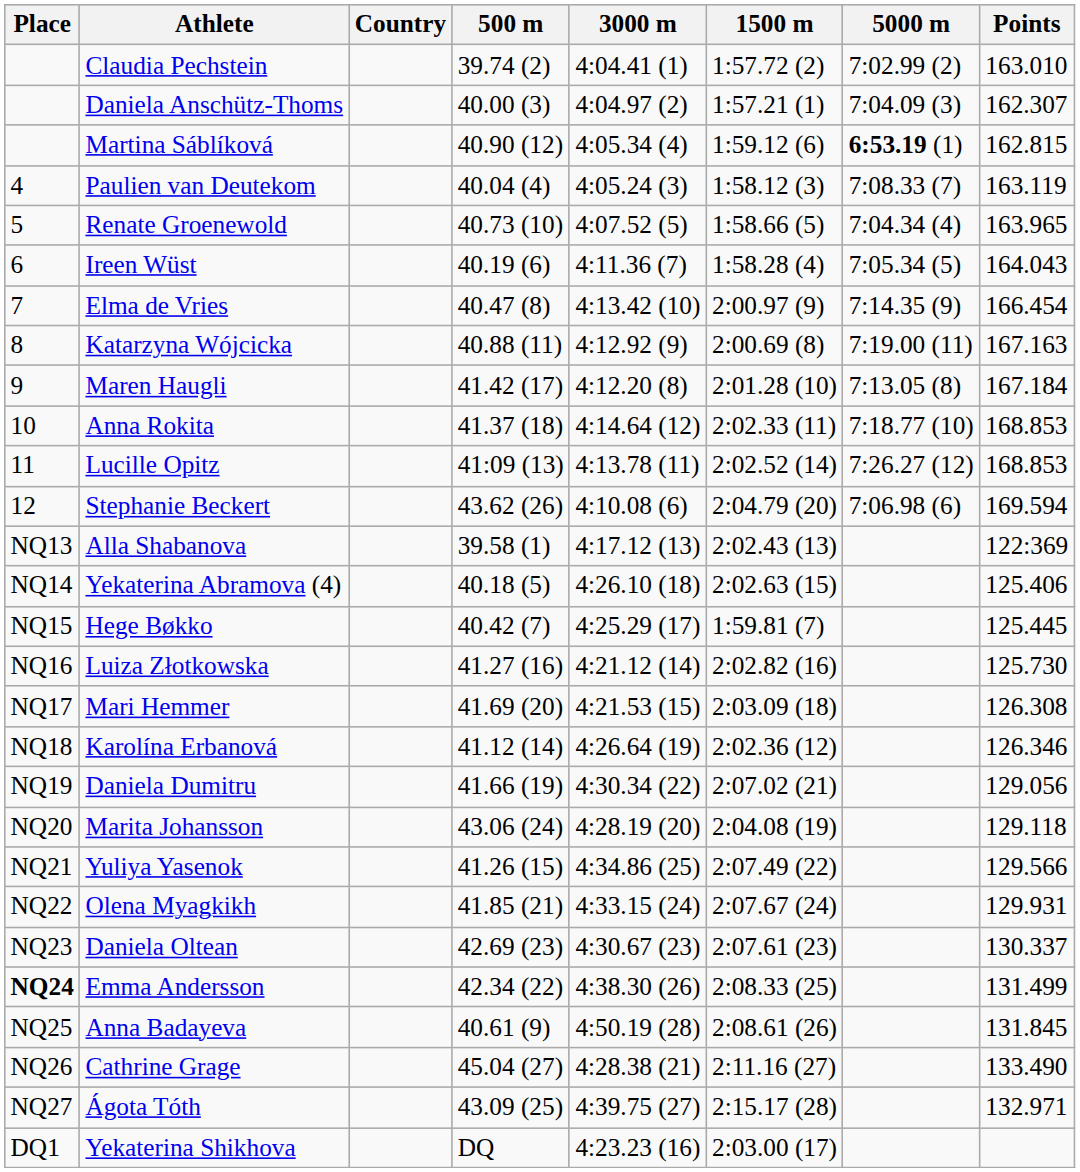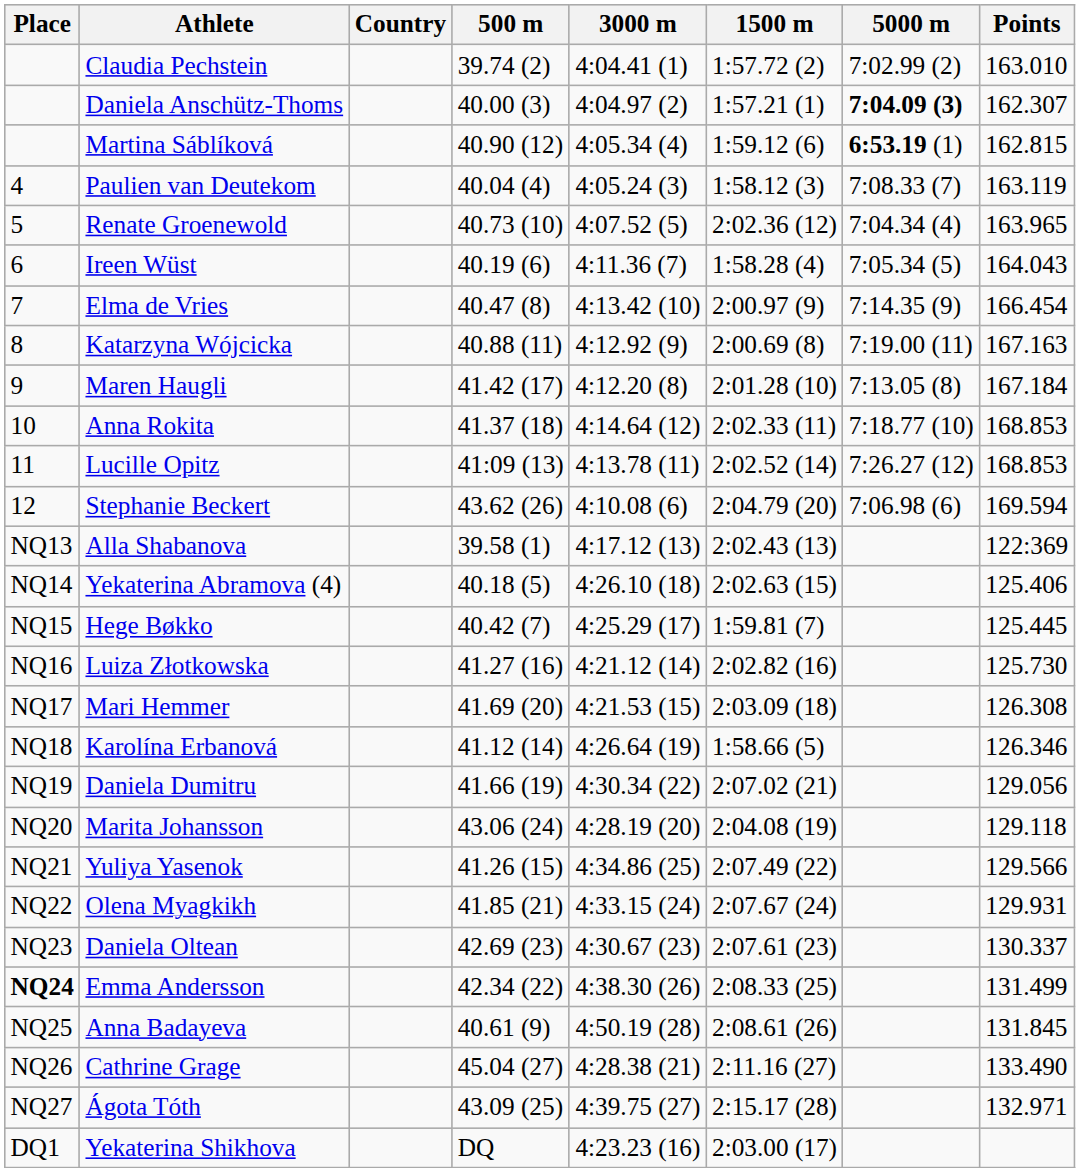Daniela Anschütz-Thoms | 5000 m: normal -> bold
Renate Groenewold | 1500 m: 1:58.66 (5) -> 2:02.36 (12)
Karolína Erbanová | 1500 m: 2:02.36 (12) -> 1:58.66 (5)
